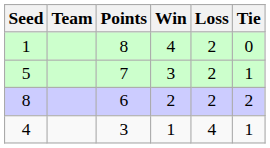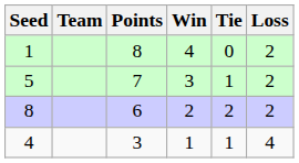columns swapped: Loss <-> Tie
